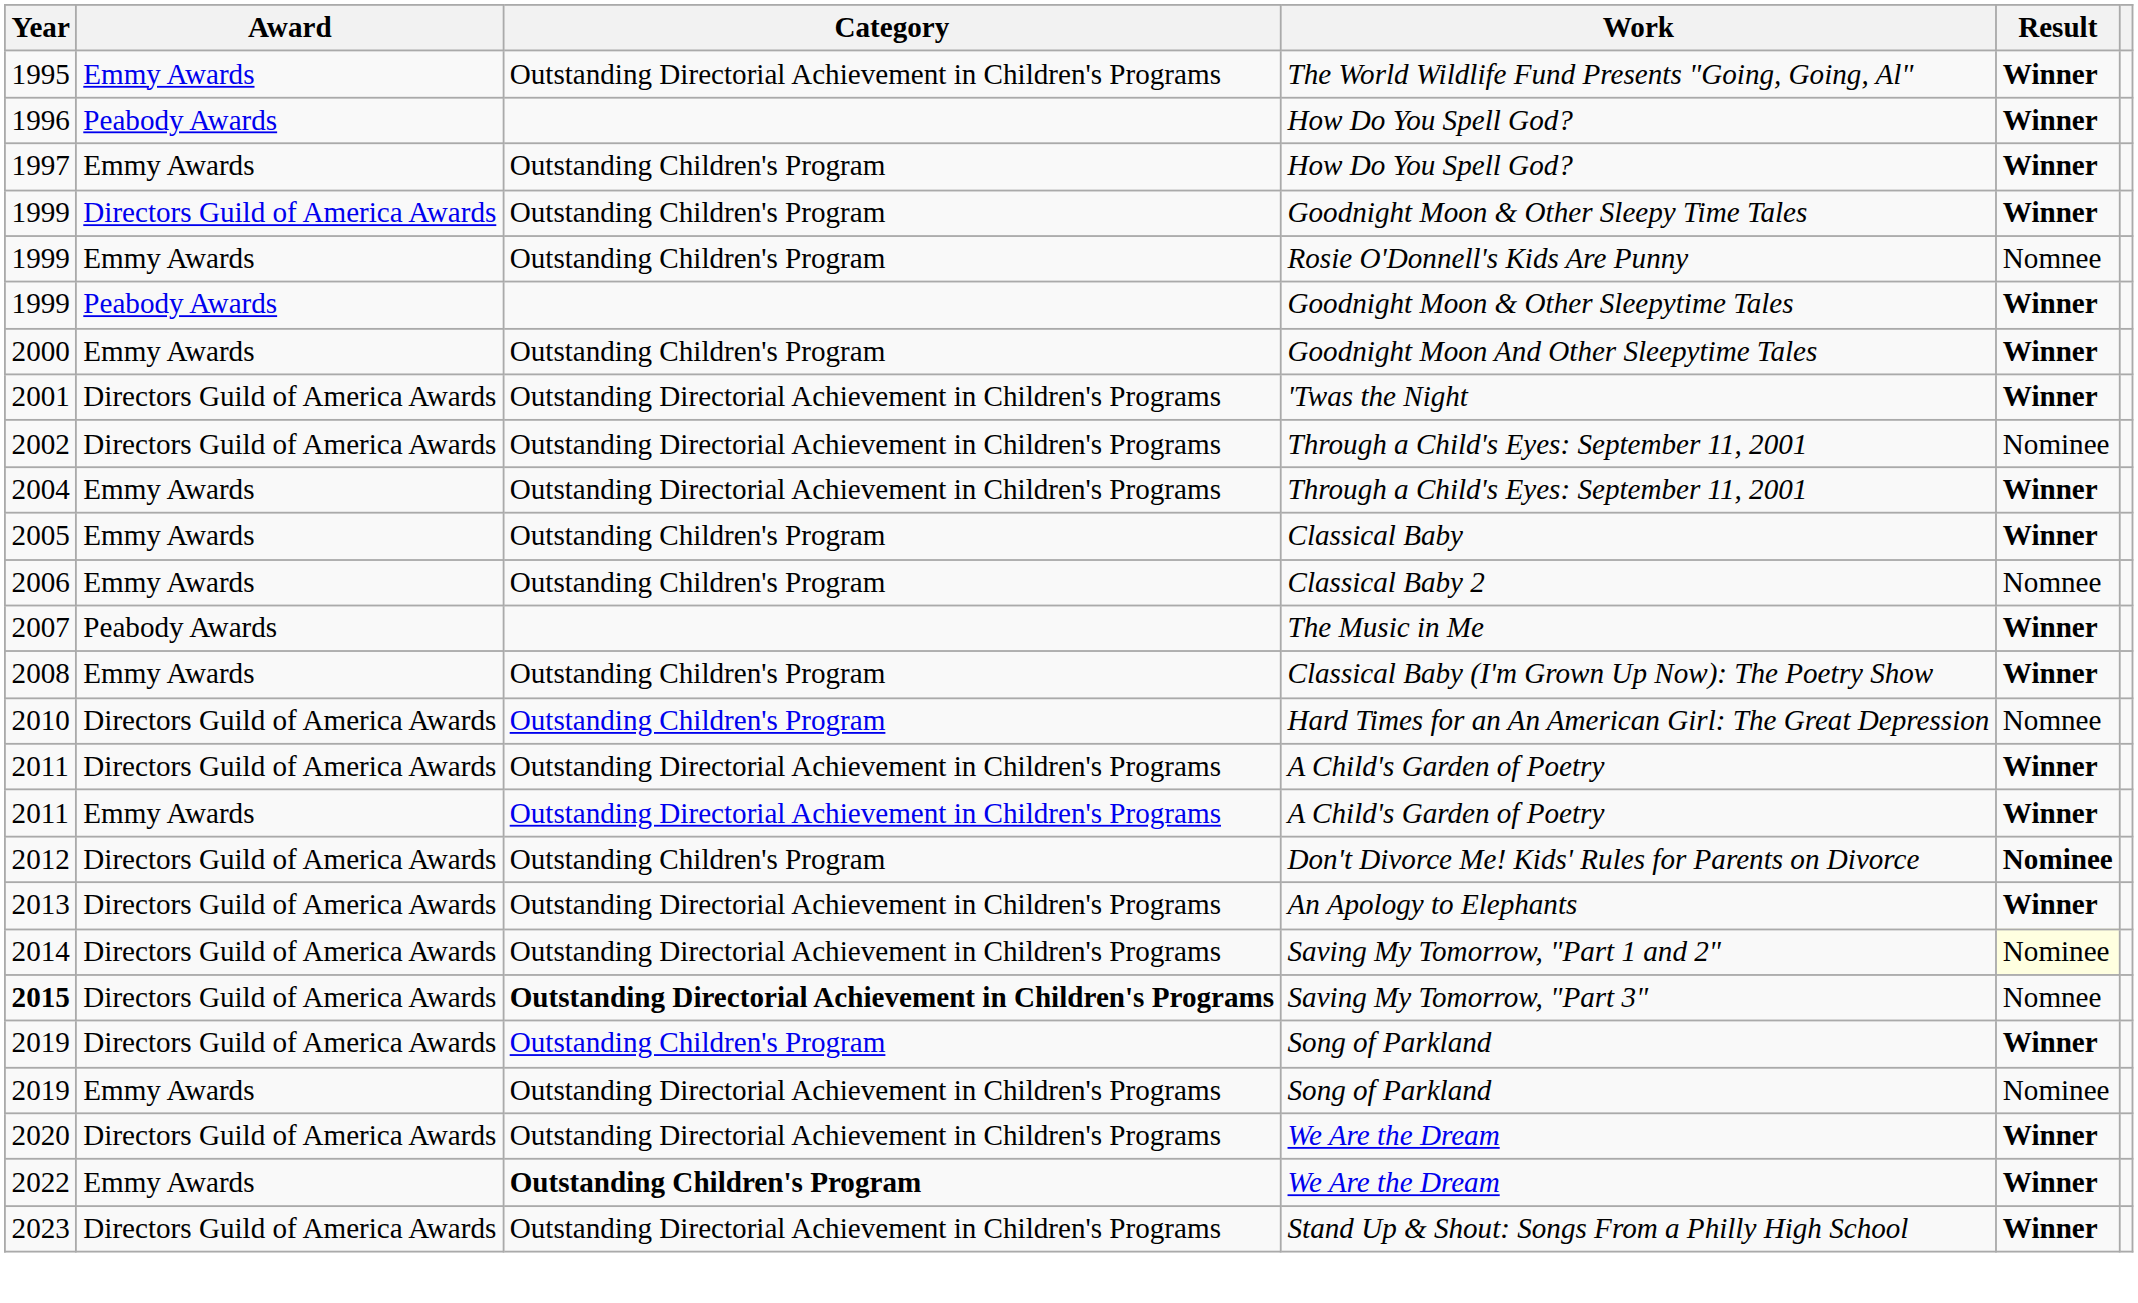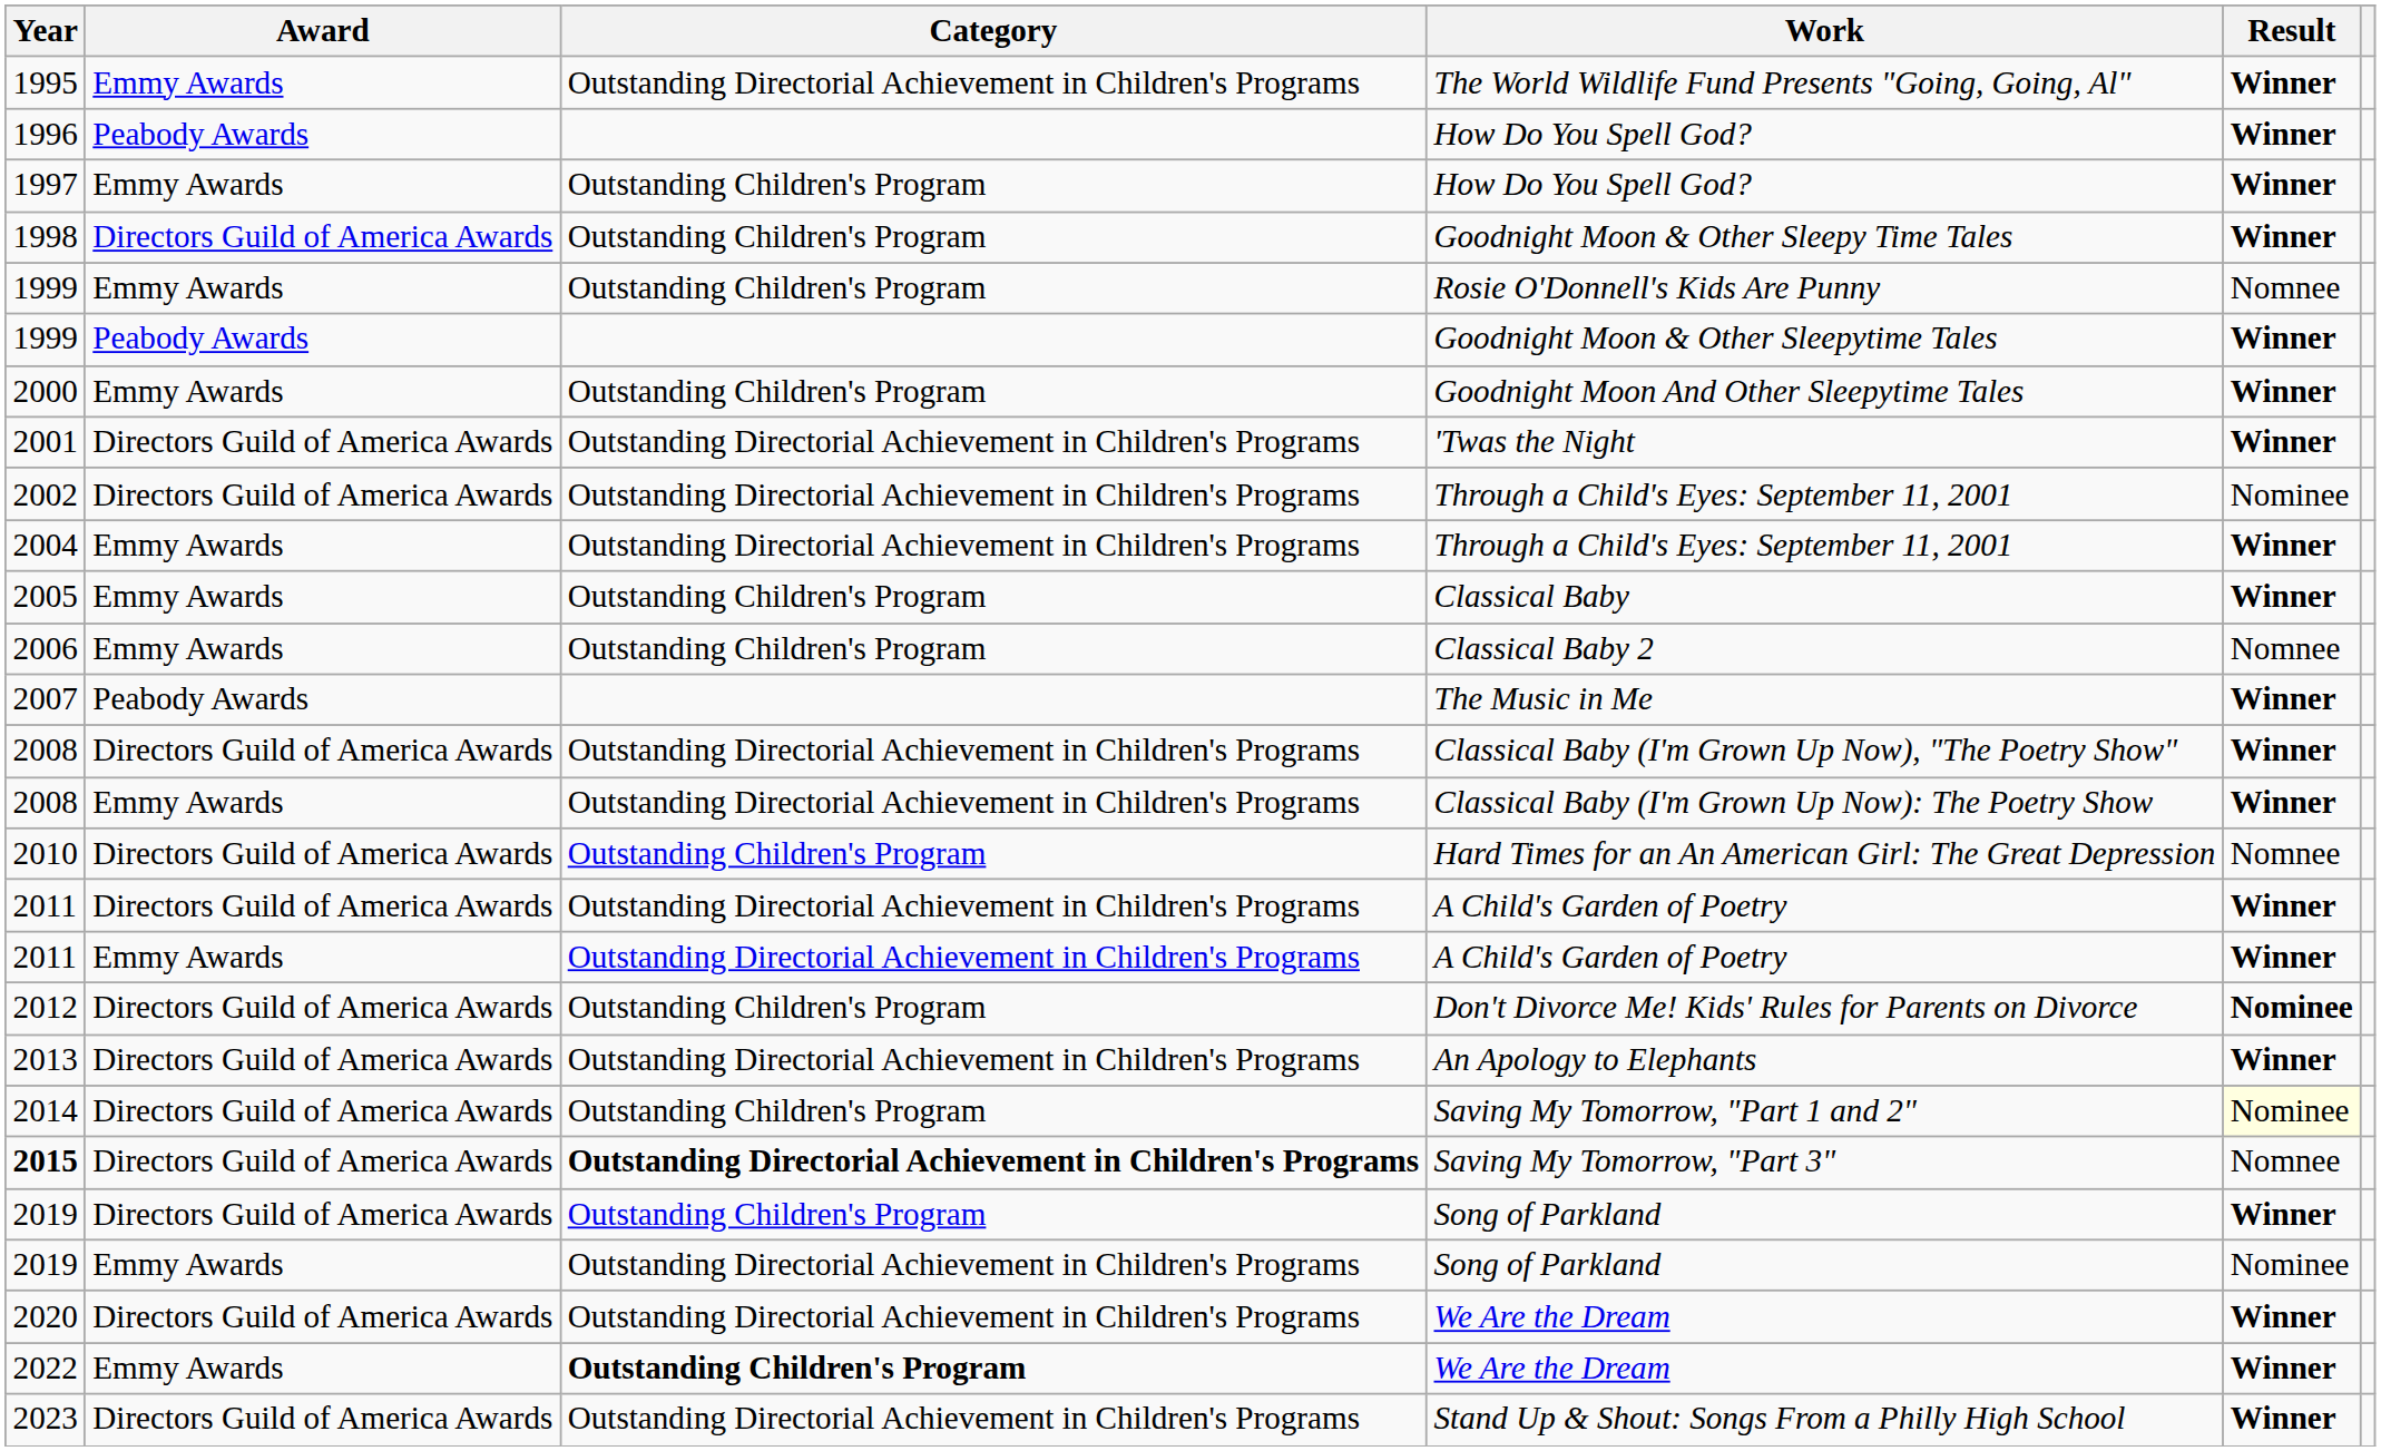Goodnight Moon & Other Sleepy Time Tales | Year: 1999 -> 1998
+ row: 2008 | Directors Guild of America Awards | Outstanding Directorial Achievement in Children's Programs | Classical Baby (I'm Grown Up Now), "The Poetry Show" | Winner
Classical Baby (I'm Grown Up Now): The Poetry Show | Category: Outstanding Children's Program -> Outstanding Directorial Achievement in Children's Programs
Saving My Tomorrow, "Part 1 and 2" | Category: Outstanding Directorial Achievement in Children's Programs -> Outstanding Children's Program
